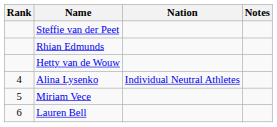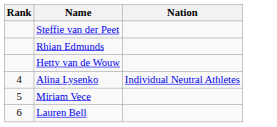- column: Notes
